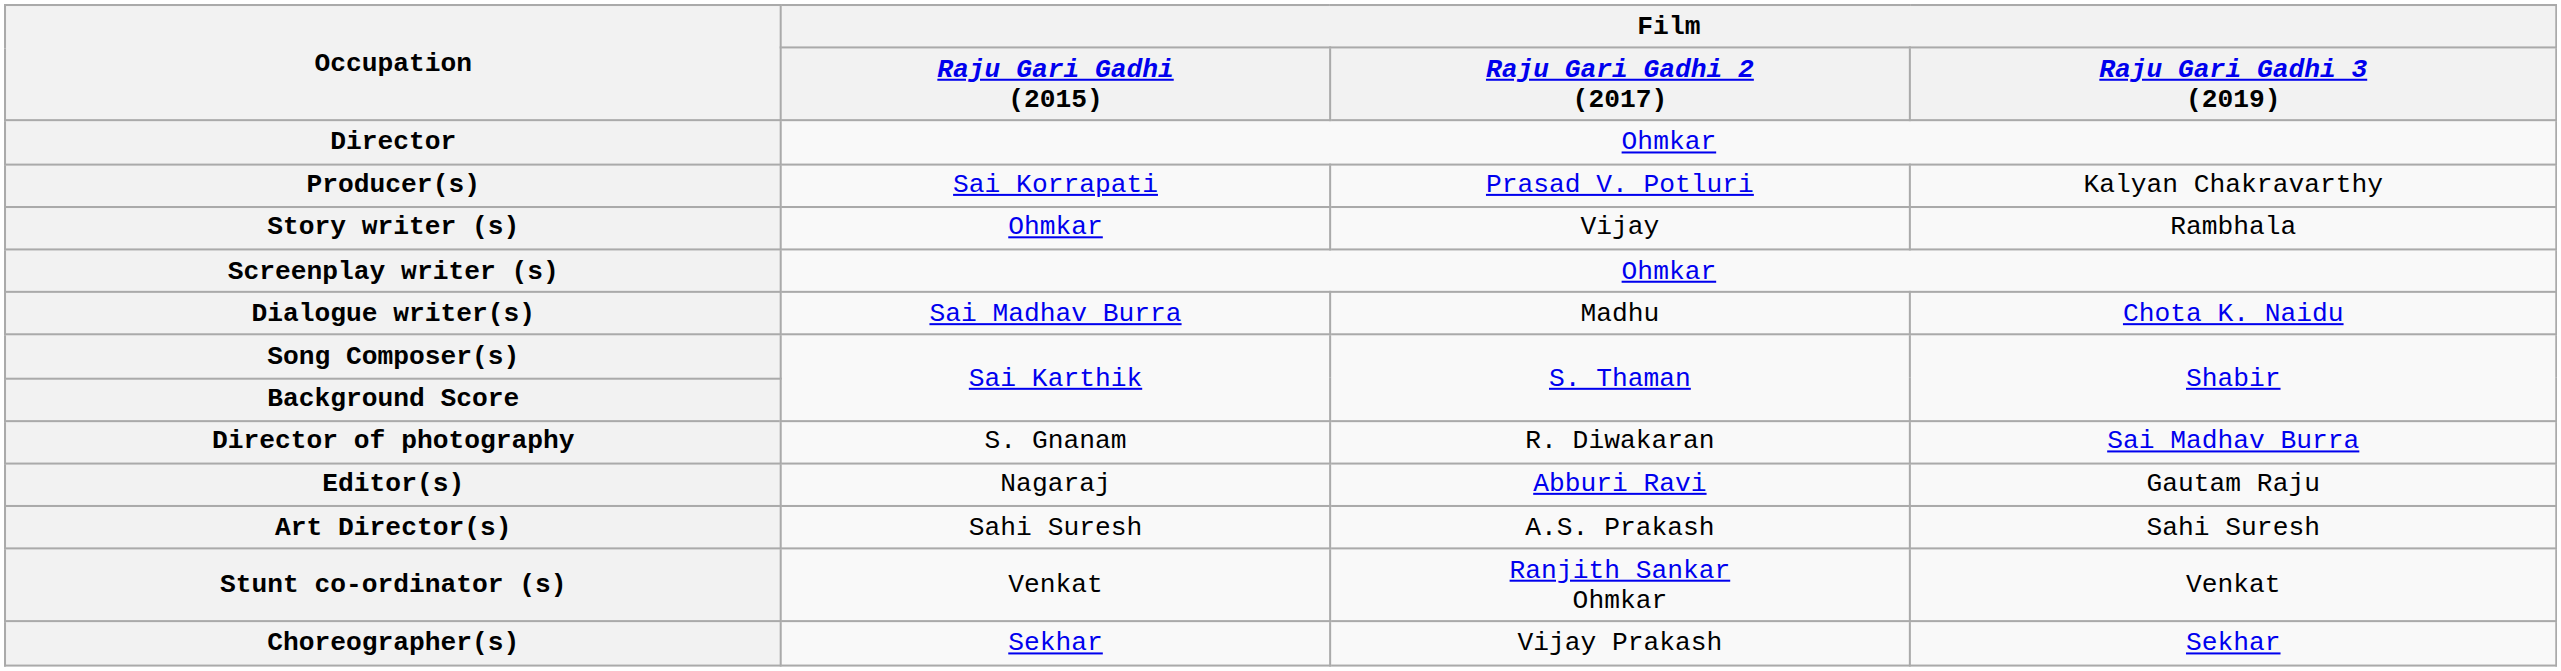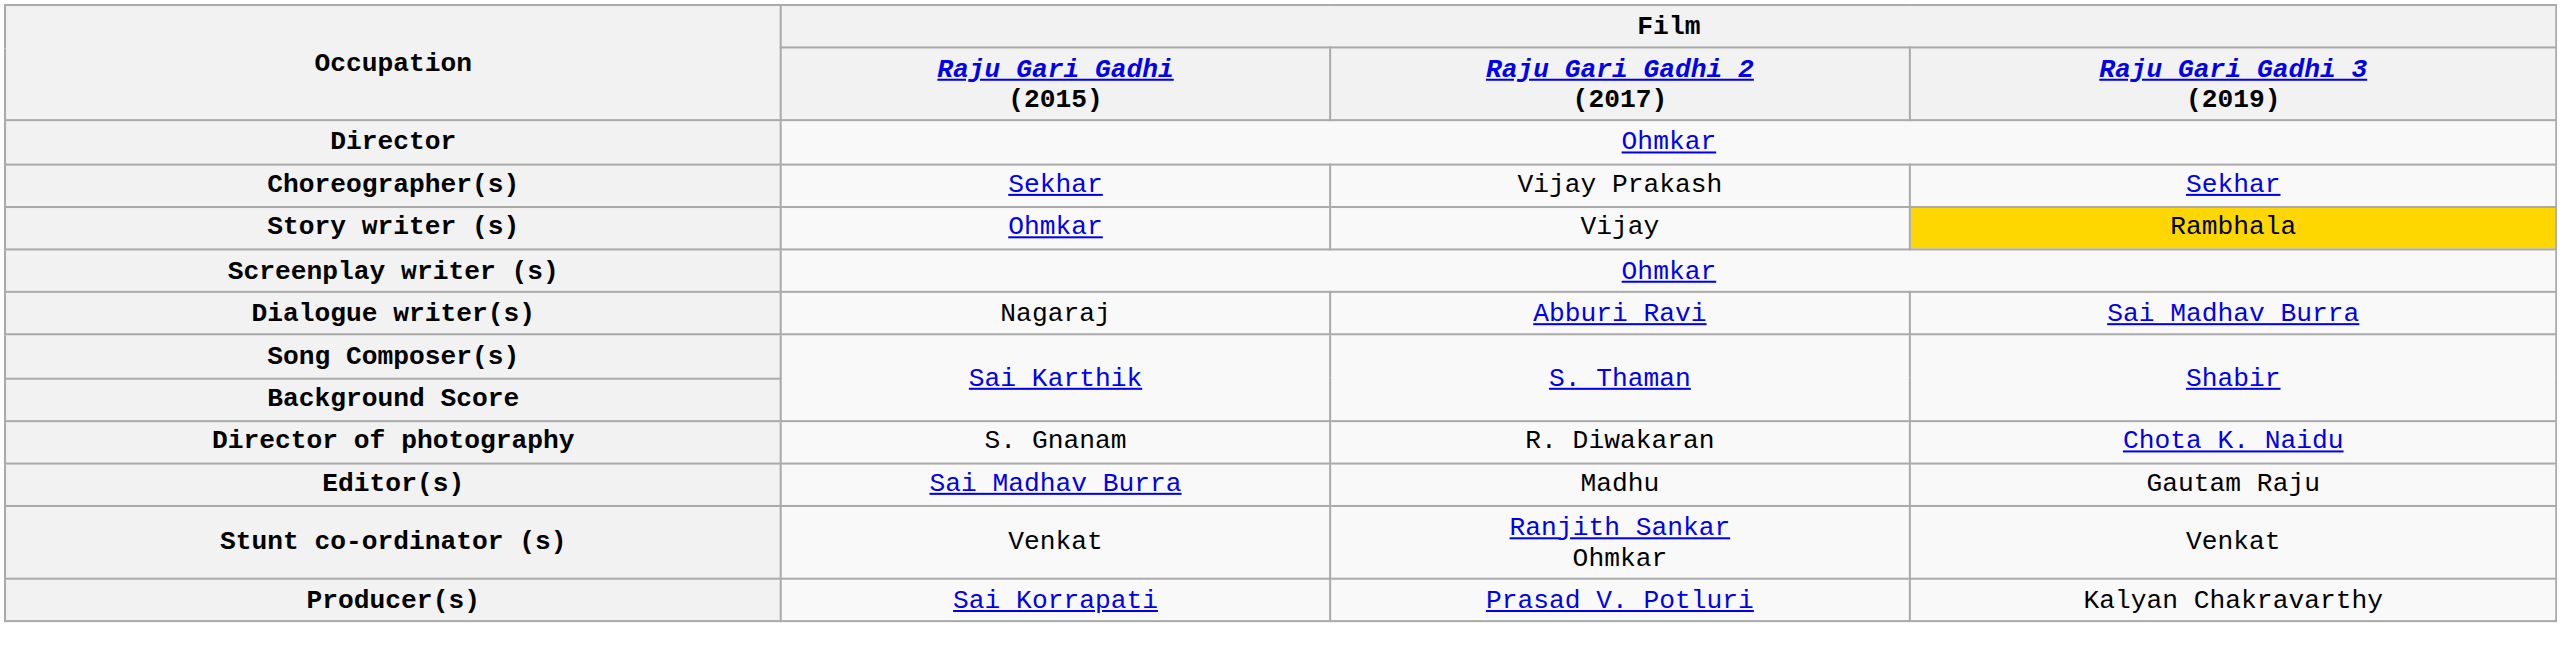rows swapped: Producer(s) <-> Choreographer(s)
Story writer (s) | Film / Raju Gari Gadhi 3 (2019): no background -> gold background
Dialogue writer(s) | Film / Raju Gari Gadhi (2015): Sai Madhav Burra -> Nagaraj
Dialogue writer(s) | Film / Raju Gari Gadhi 2 (2017): Madhu -> Abburi Ravi
Dialogue writer(s) | Film / Raju Gari Gadhi 3 (2019): Chota K. Naidu -> Sai Madhav Burra
Director of photography | Film / Raju Gari Gadhi 3 (2019): Sai Madhav Burra -> Chota K. Naidu
Editor(s) | Film / Raju Gari Gadhi (2015): Nagaraj -> Sai Madhav Burra
Editor(s) | Film / Raju Gari Gadhi 2 (2017): Abburi Ravi -> Madhu
- row: Art Director(s) | Sahi Suresh | A.S. Prakash | Sahi Suresh
